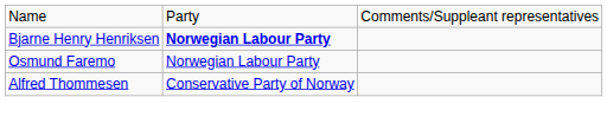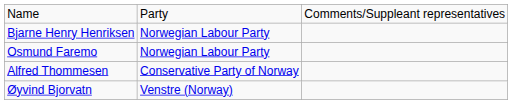Bjarne Henry Henriksen | column 2: bold -> normal
+ row: Øyvind Bjorvatn | Venstre (Norway)
